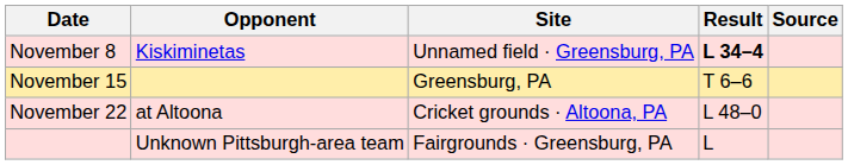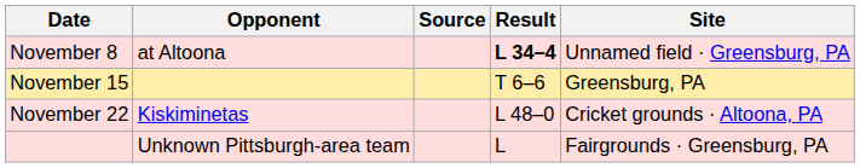columns swapped: Site <-> Source
November 8 | Opponent: Kiskiminetas -> at Altoona
November 22 | Opponent: at Altoona -> Kiskiminetas
